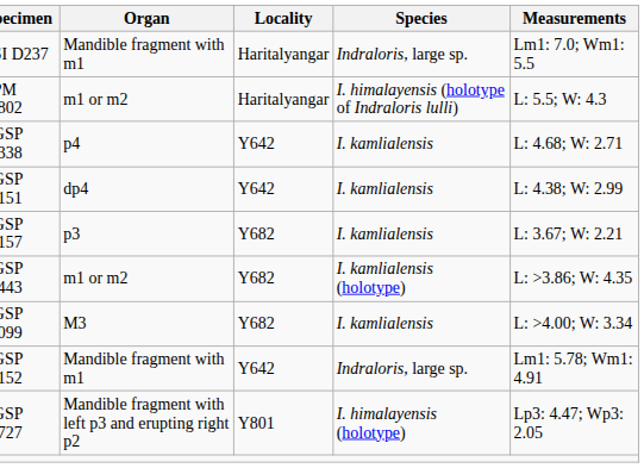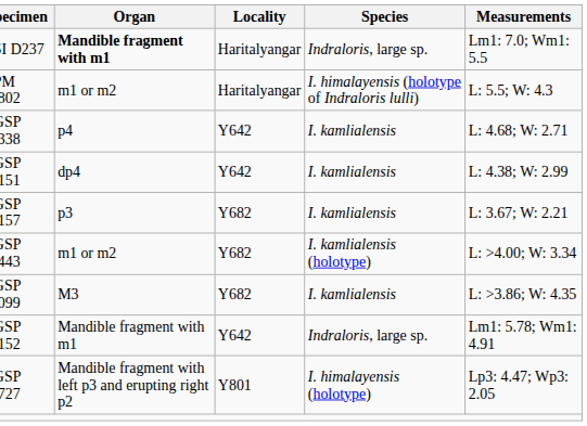GSI D237 | Organ: normal -> bold
YGSP 44443 | Measurements: L: >3.86; W: 4.35 -> L: >4.00; W: 3.34
YGSP 46099 | Measurements: L: >4.00; W: 3.34 -> L: >3.86; W: 4.35
